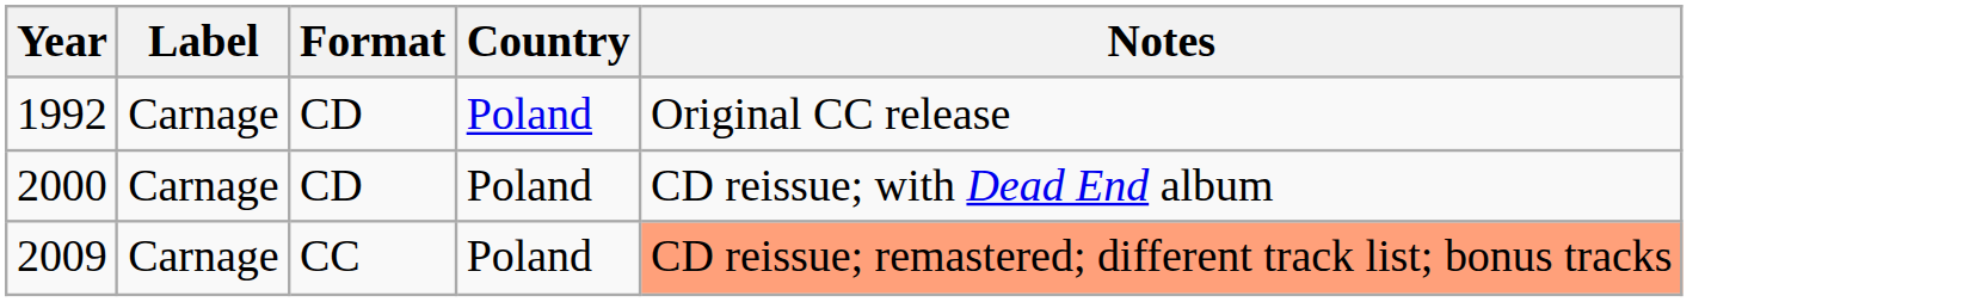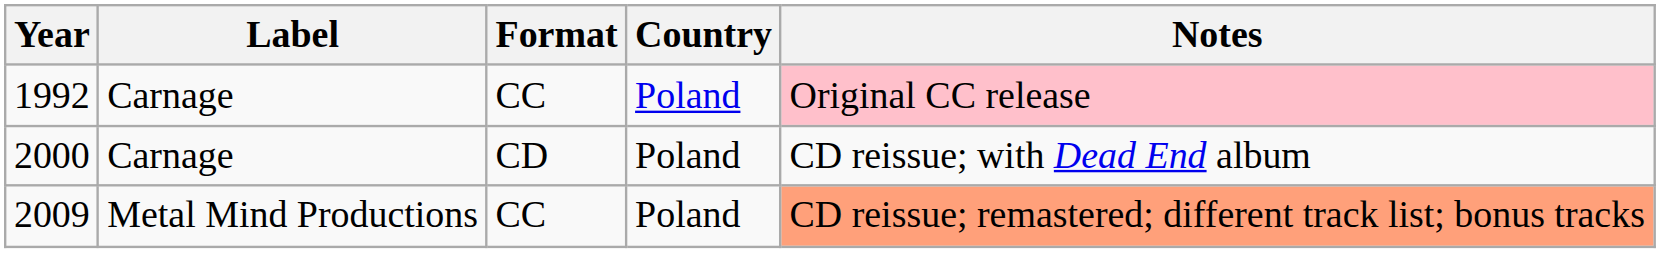1992 | Format: CD -> CC
1992 | Notes: no background -> pink background
2009 | Label: Carnage -> Metal Mind Productions
